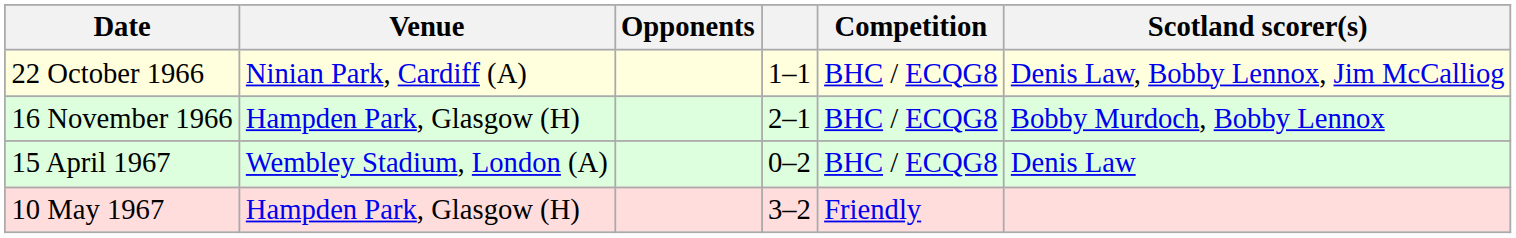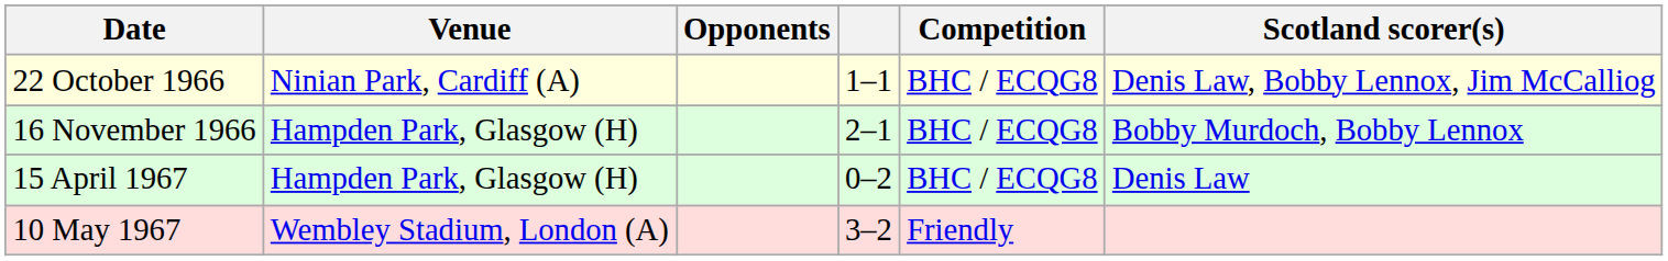15 April 1967 | Venue: Wembley Stadium, London (A) -> Hampden Park, Glasgow (H)
10 May 1967 | Venue: Hampden Park, Glasgow (H) -> Wembley Stadium, London (A)
